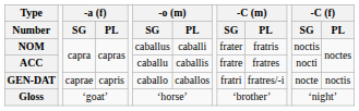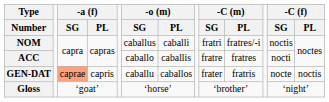NOM | -C (m) / SG: frater -> fratri
NOM | -C (m) / PL: fratris -> fratres/-i
ACC | -o (m) / SG: caballu -> caballo
GEN-DAT | -a (f) / SG: no background -> lightsalmon background
GEN-DAT | -o (m) / SG: caballo -> caballu
GEN-DAT | -C (m) / SG: fratri -> frater
GEN-DAT | -C (m) / PL: fratres/-i -> fratris
